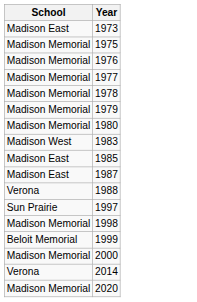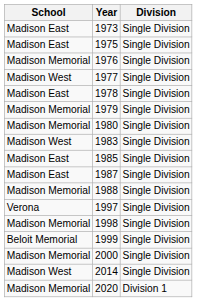+ column: Division | Single Division | Single Division | Single Division | Single Division | Single Division | Single Division | Single Division | Single Division | Single Division | Single Division | Single Division | Single Division | Single Division | Single Division | Single Division | Single Division | Division 1
1975 | School: Madison Memorial -> Madison East
1977 | School: Madison Memorial -> Madison West
1978 | School: Madison Memorial -> Madison East
1988 | School: Verona -> Madison Memorial
1997 | School: Sun Prairie -> Verona
2014 | School: Verona -> Madison West
